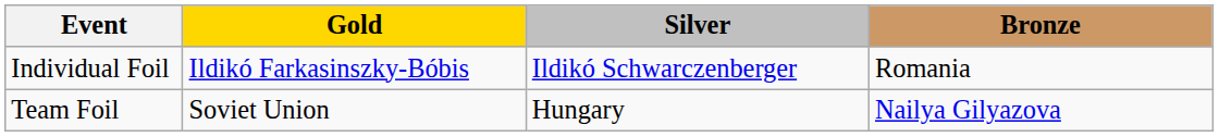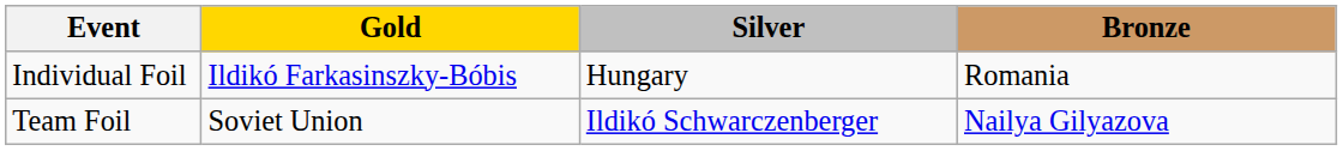Individual Foil | Silver: Ildikó Schwarczenberger -> Hungary
Team Foil | Silver: Hungary -> Ildikó Schwarczenberger
